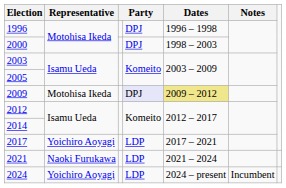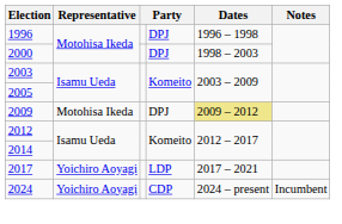2009 | column 4: lavender background -> no background
- row: 2021 | Naoki Furukawa | LDP | 2021 – 2024
2024 | column 4: LDP -> CDP
